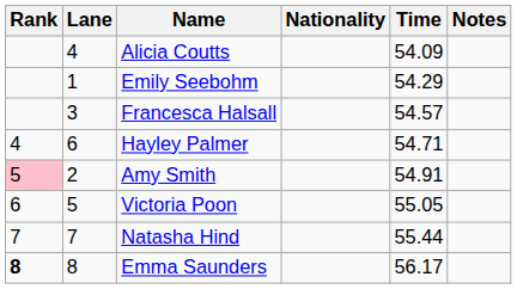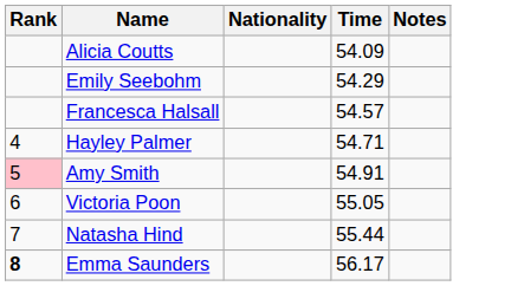- column: Lane | 4 | 1 | 3 | 6 | 2 | 5 | 7 | 8
